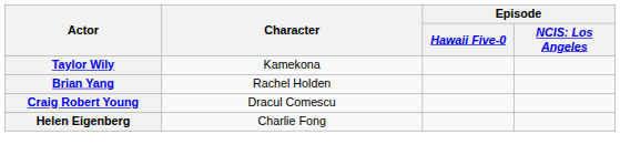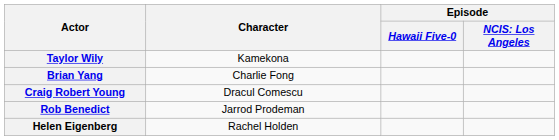Brian Yang | Character: Rachel Holden -> Charlie Fong
+ row: Rob Benedict | Jarrod Prodeman
Helen Eigenberg | Character: Charlie Fong -> Rachel Holden
